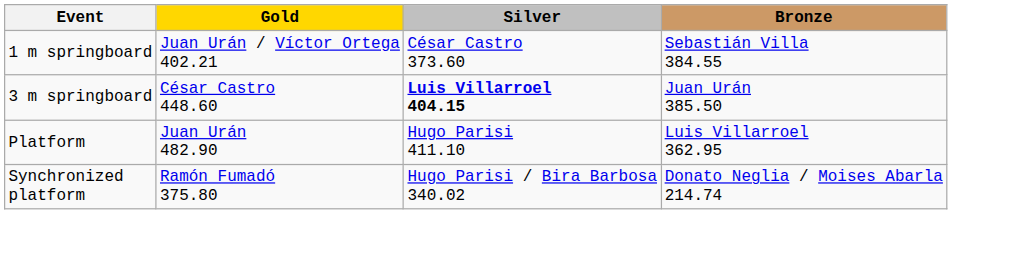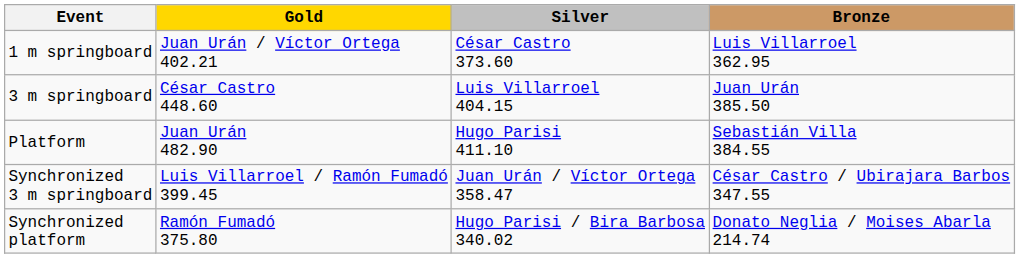1 m springboard | Bronze: Sebastián Villa 384.55 -> Luis Villarroel 362.95
3 m springboard | Silver: bold -> normal
Platform | Bronze: Luis Villarroel 362.95 -> Sebastián Villa 384.55
+ row: Synchronized 3 m springboard | Luis Villarroel / Ramón Fumadó 399.45 | Juan Urán / Víctor Ortega 358.47 | César Castro / Ubirajara Barbos 347.55
